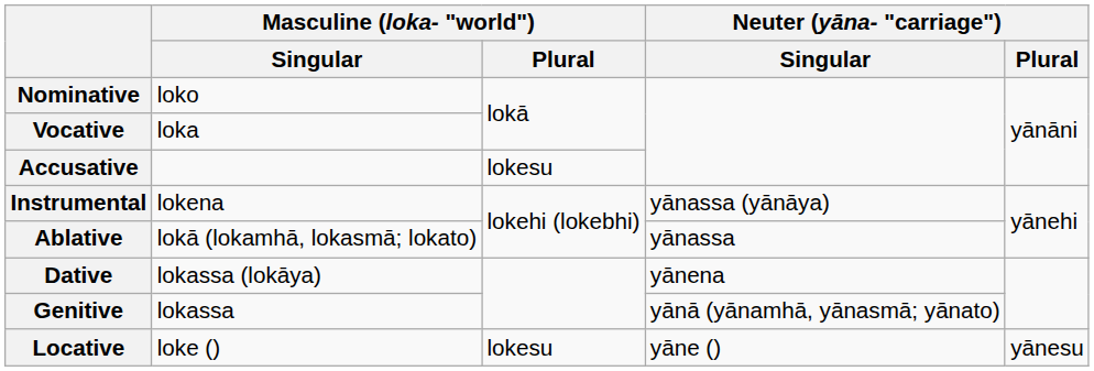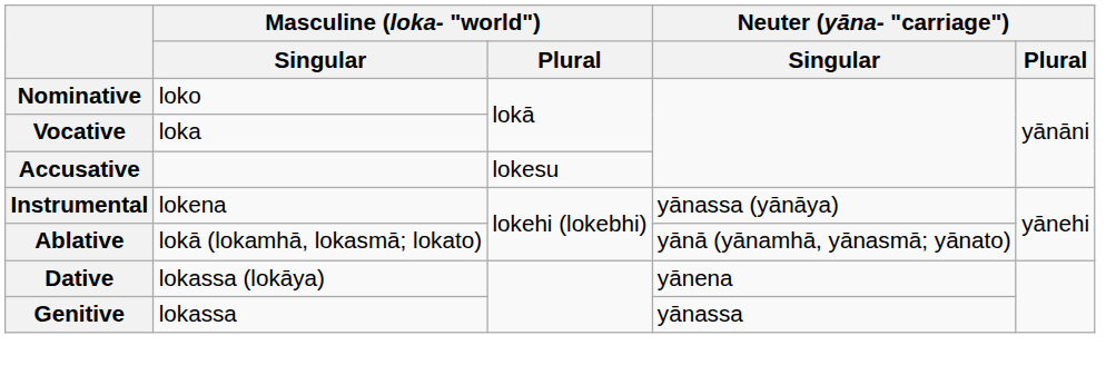Ablative | Neuter (yāna- "carriage") / Singular: yānassa -> yānā (yānamhā, yānasmā; yānato)
Genitive | Neuter (yāna- "carriage") / Singular: yānā (yānamhā, yānasmā; yānato) -> yānassa
- row: Locative | loke () | lokesu | yāne () | yānesu
